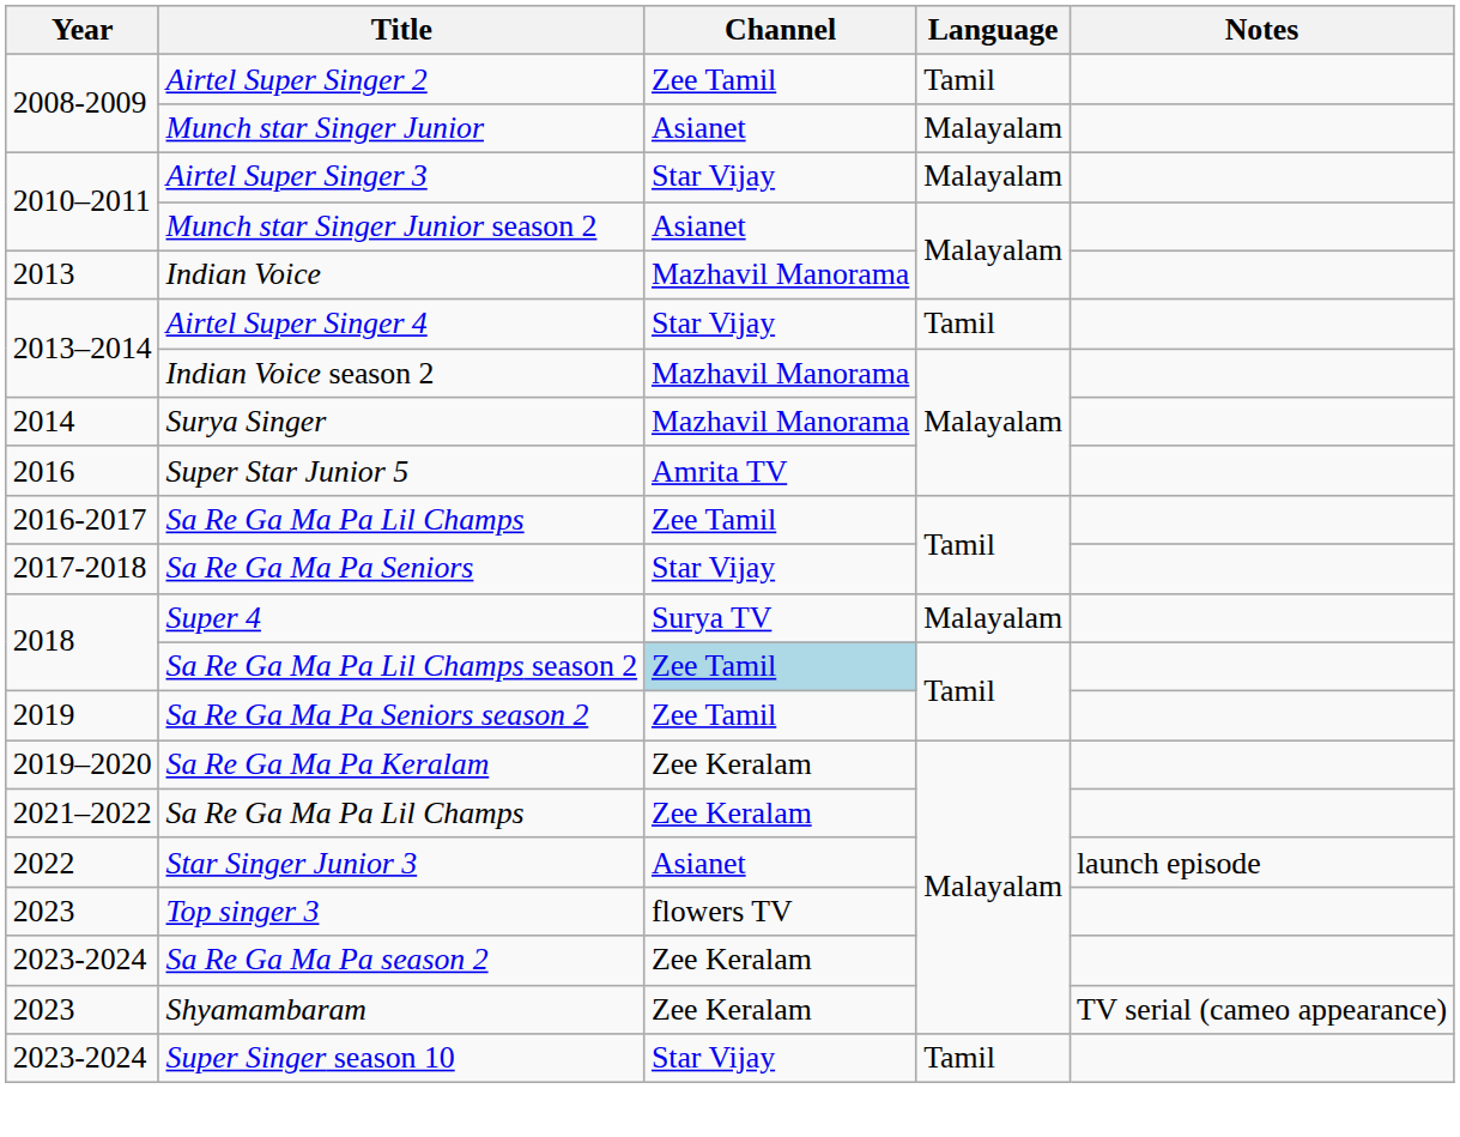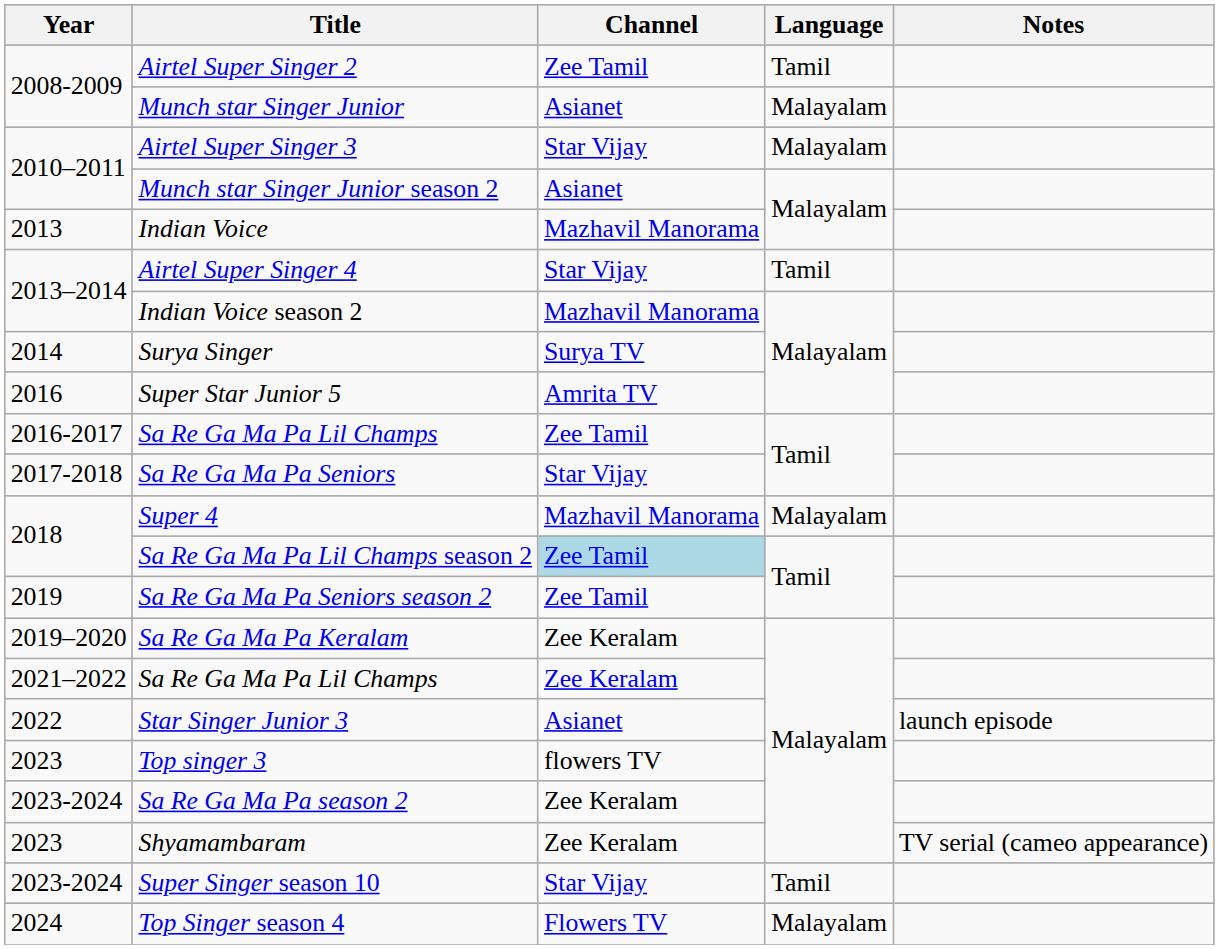Surya Singer | Channel: Mazhavil Manorama -> Surya TV
Super 4 | Channel: Surya TV -> Mazhavil Manorama
+ row: 2024 | Top Singer season 4 | Flowers TV | Malayalam
